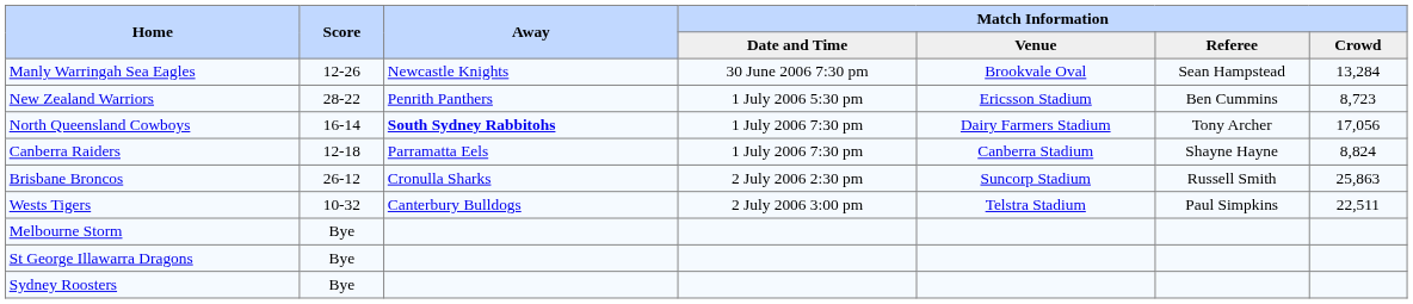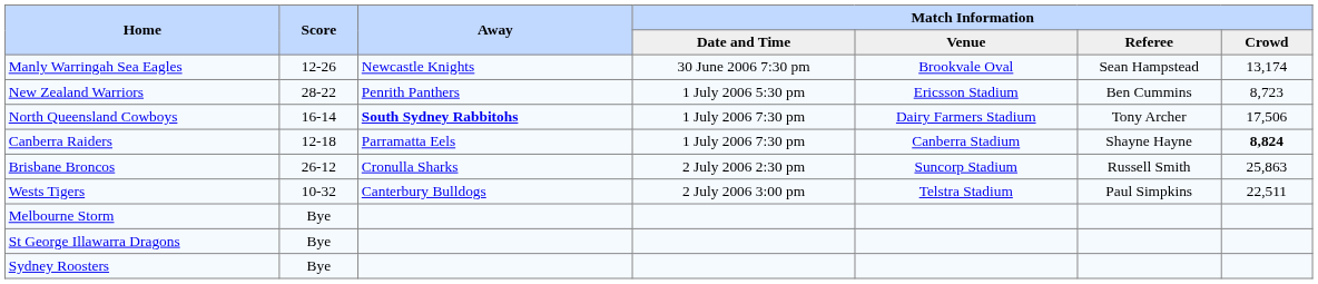Manly Warringah Sea Eagles | Match Information / Crowd: 13,284 -> 13,174
North Queensland Cowboys | Match Information / Crowd: 17,056 -> 17,506
Canberra Raiders | Match Information / Crowd: normal -> bold
